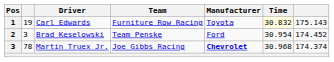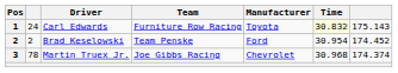Carl Edwards | column 2: 19 -> 24
Brad Keselowski | column 2: 3 -> 2
Martin Truex Jr. | Manufacturer: bold -> normal
